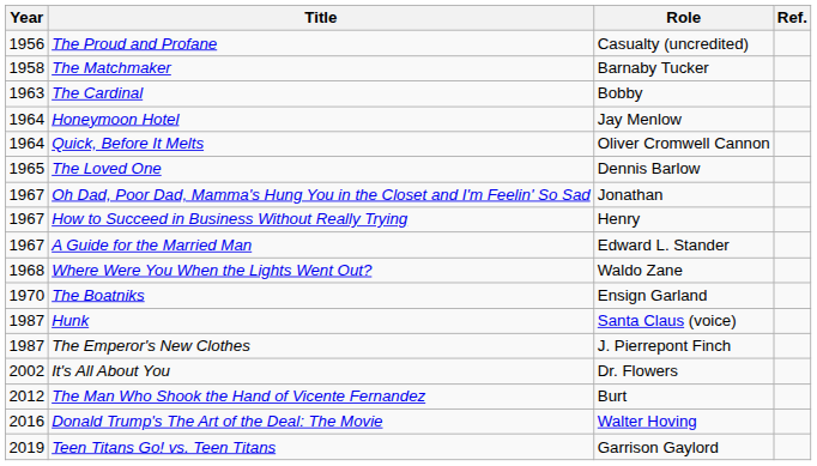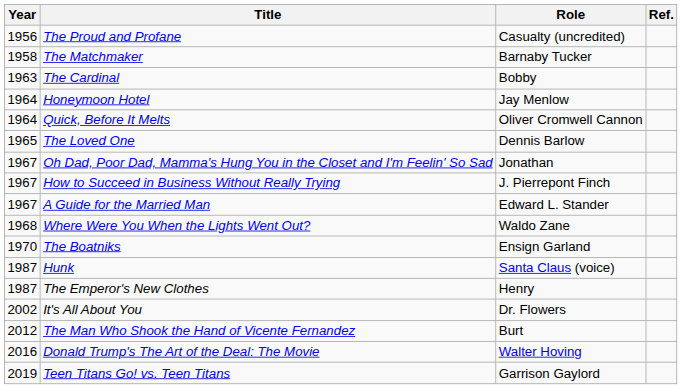How to Succeed in Business Without Really Trying | Role: Henry -> J. Pierrepont Finch
The Emperor's New Clothes | Role: J. Pierrepont Finch -> Henry
